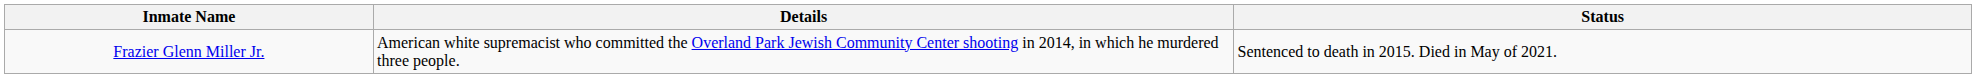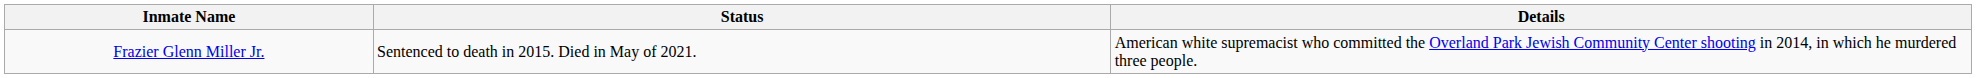columns swapped: Status <-> Details
